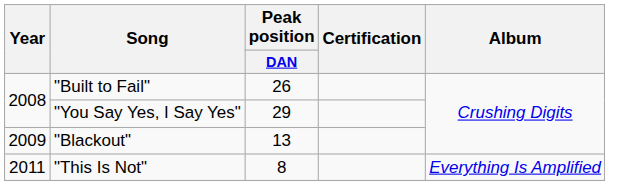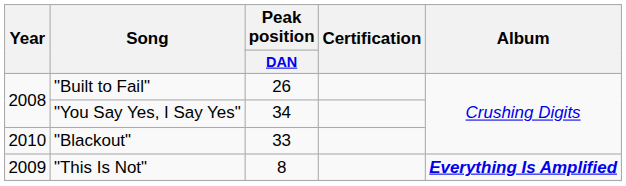"You Say Yes, I Say Yes" | Peak position / DAN: 29 -> 34
"Blackout" | Year: 2009 -> 2010
"Blackout" | Peak position / DAN: 13 -> 33
"This Is Not" | Year: 2011 -> 2009
"This Is Not" | Album: normal -> bold
